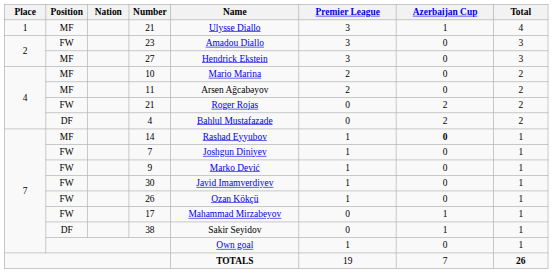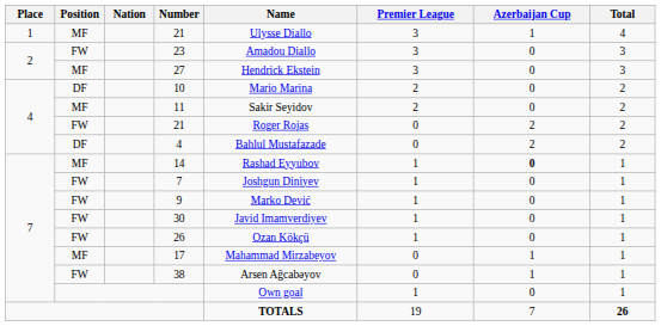10 | Position: MF -> DF
11 | Name: Arsen Ağcabəyov -> Sakir Seyidov
17 | Position: FW -> MF
38 | Position: DF -> FW
38 | Name: Sakir Seyidov -> Arsen Ağcabəyov
